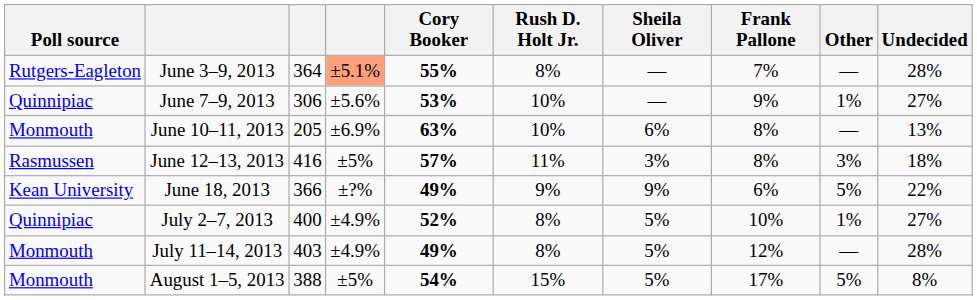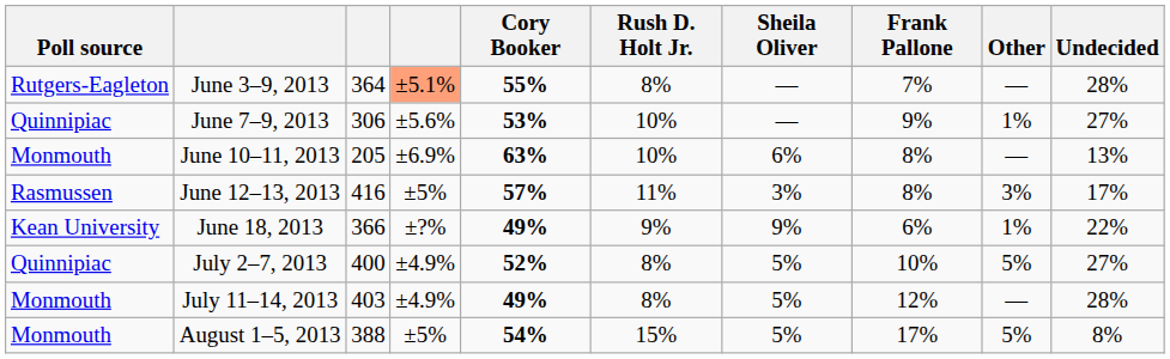June 12–13, 2013 | Undecided: 18% -> 17%
June 18, 2013 | Other: 5% -> 1%
July 2–7, 2013 | Other: 1% -> 5%
